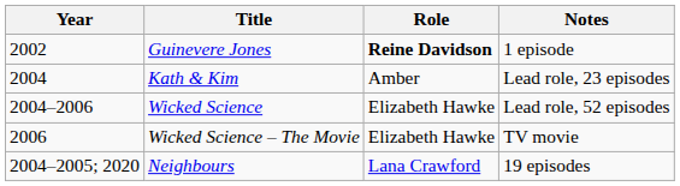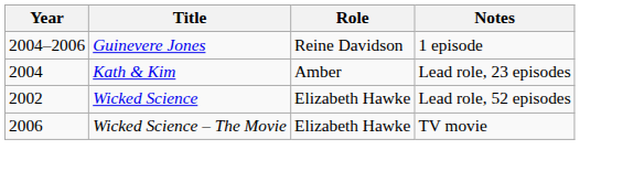Guinevere Jones | Year: 2002 -> 2004–2006
Guinevere Jones | Role: bold -> normal
Wicked Science | Year: 2004–2006 -> 2002
- row: 2004–2005; 2020 | Neighbours | Lana Crawford | 19 episodes
